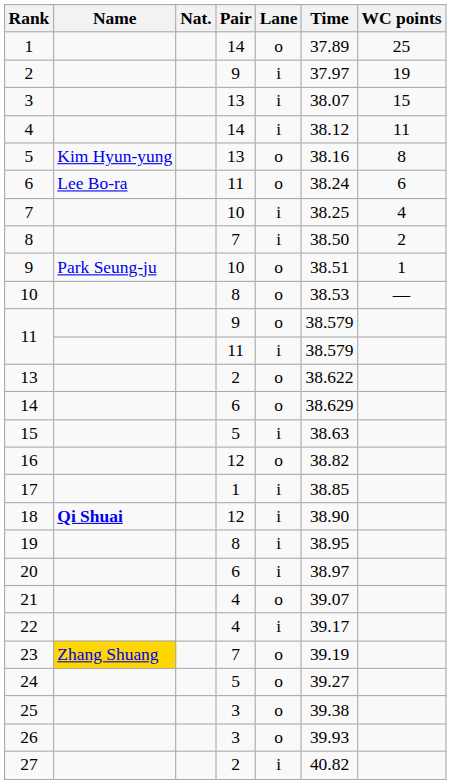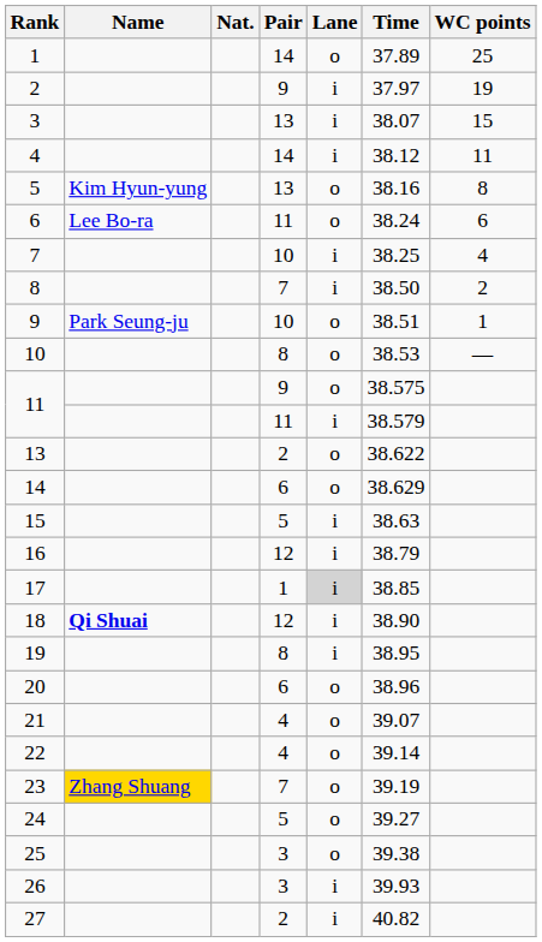11 / 9 | Time: 38.579 -> 38.575
16 | Lane: o -> i
16 | Time: 38.82 -> 38.79
17 | Lane: no background -> lightgrey background
20 | Lane: i -> o
20 | Time: 38.97 -> 38.96
22 | Lane: i -> o
22 | Time: 39.17 -> 39.14
26 | Lane: o -> i
